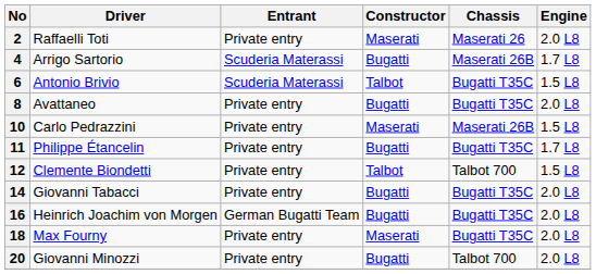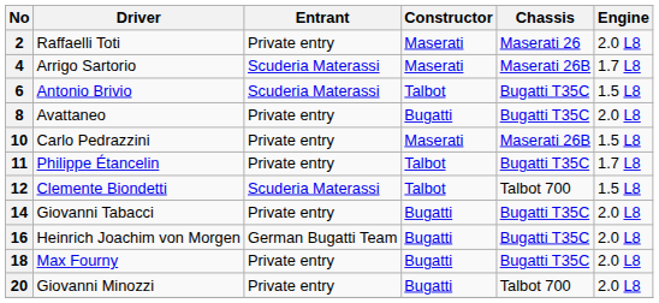4 | Constructor: Bugatti -> Maserati
11 | Constructor: Bugatti -> Talbot
12 | Entrant: Private entry -> Scuderia Materassi
18 | Constructor: Maserati -> Bugatti
